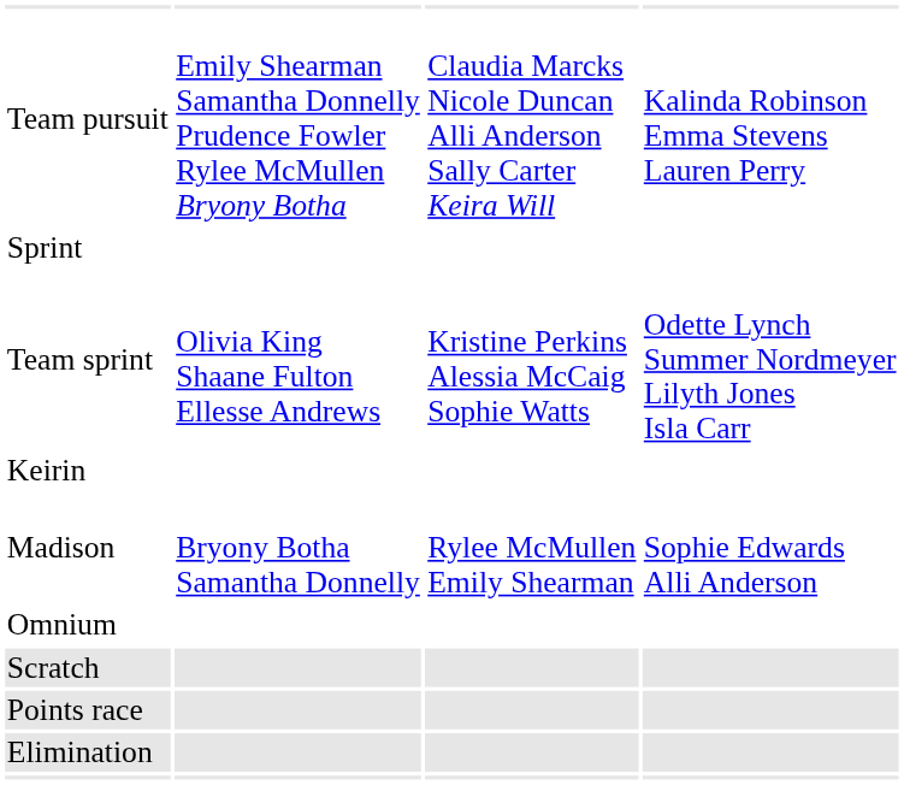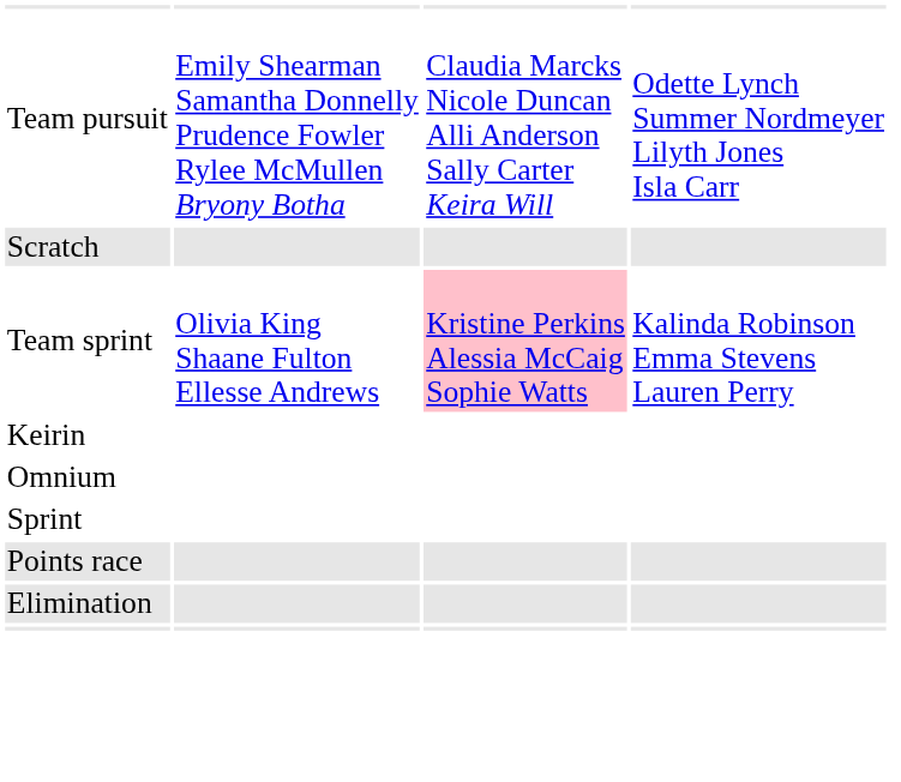Team pursuit | column 4: Kalinda Robinson Emma Stevens Lauren Perry -> Odette Lynch Summer Nordmeyer Lilyth Jones Isla Carr
rows swapped: Sprint <-> Scratch
Team sprint | column 3: no background -> pink background
Team sprint | column 4: Odette Lynch Summer Nordmeyer Lilyth Jones Isla Carr -> Kalinda Robinson Emma Stevens Lauren Perry
- row: Madison | Bryony Botha Samantha Donnelly | Rylee McMullen Emily Shearman | Sophie Edwards Alli Anderson
